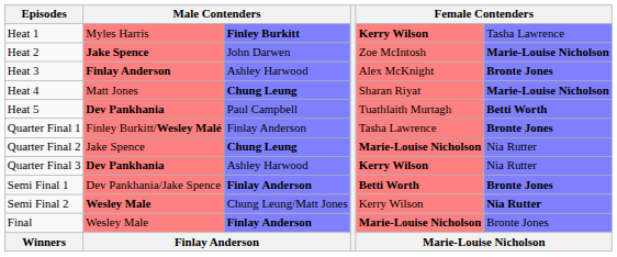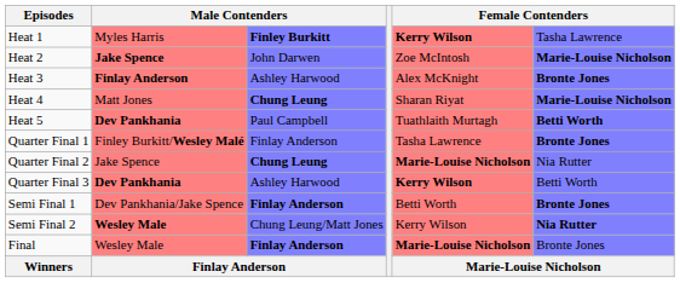Quarter Final 3 | column 6: Nia Rutter -> Betti Worth
Semi Final 1 | column 5: bold -> normal
